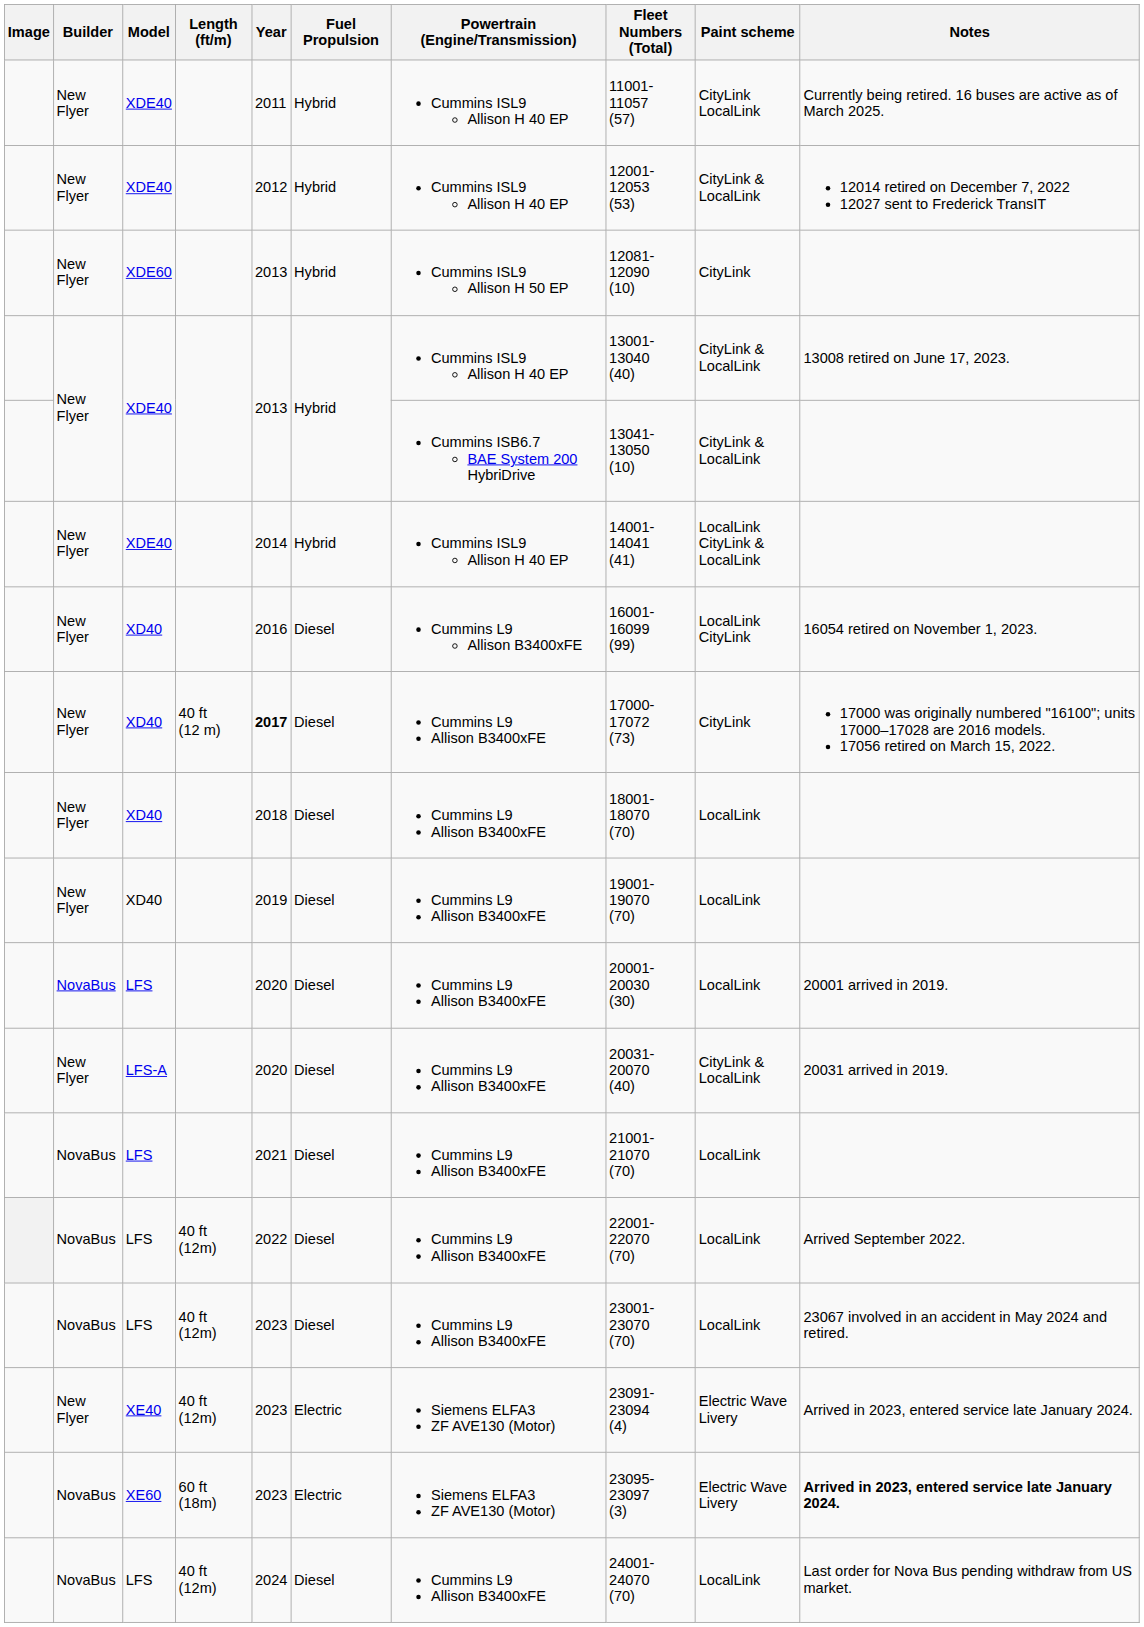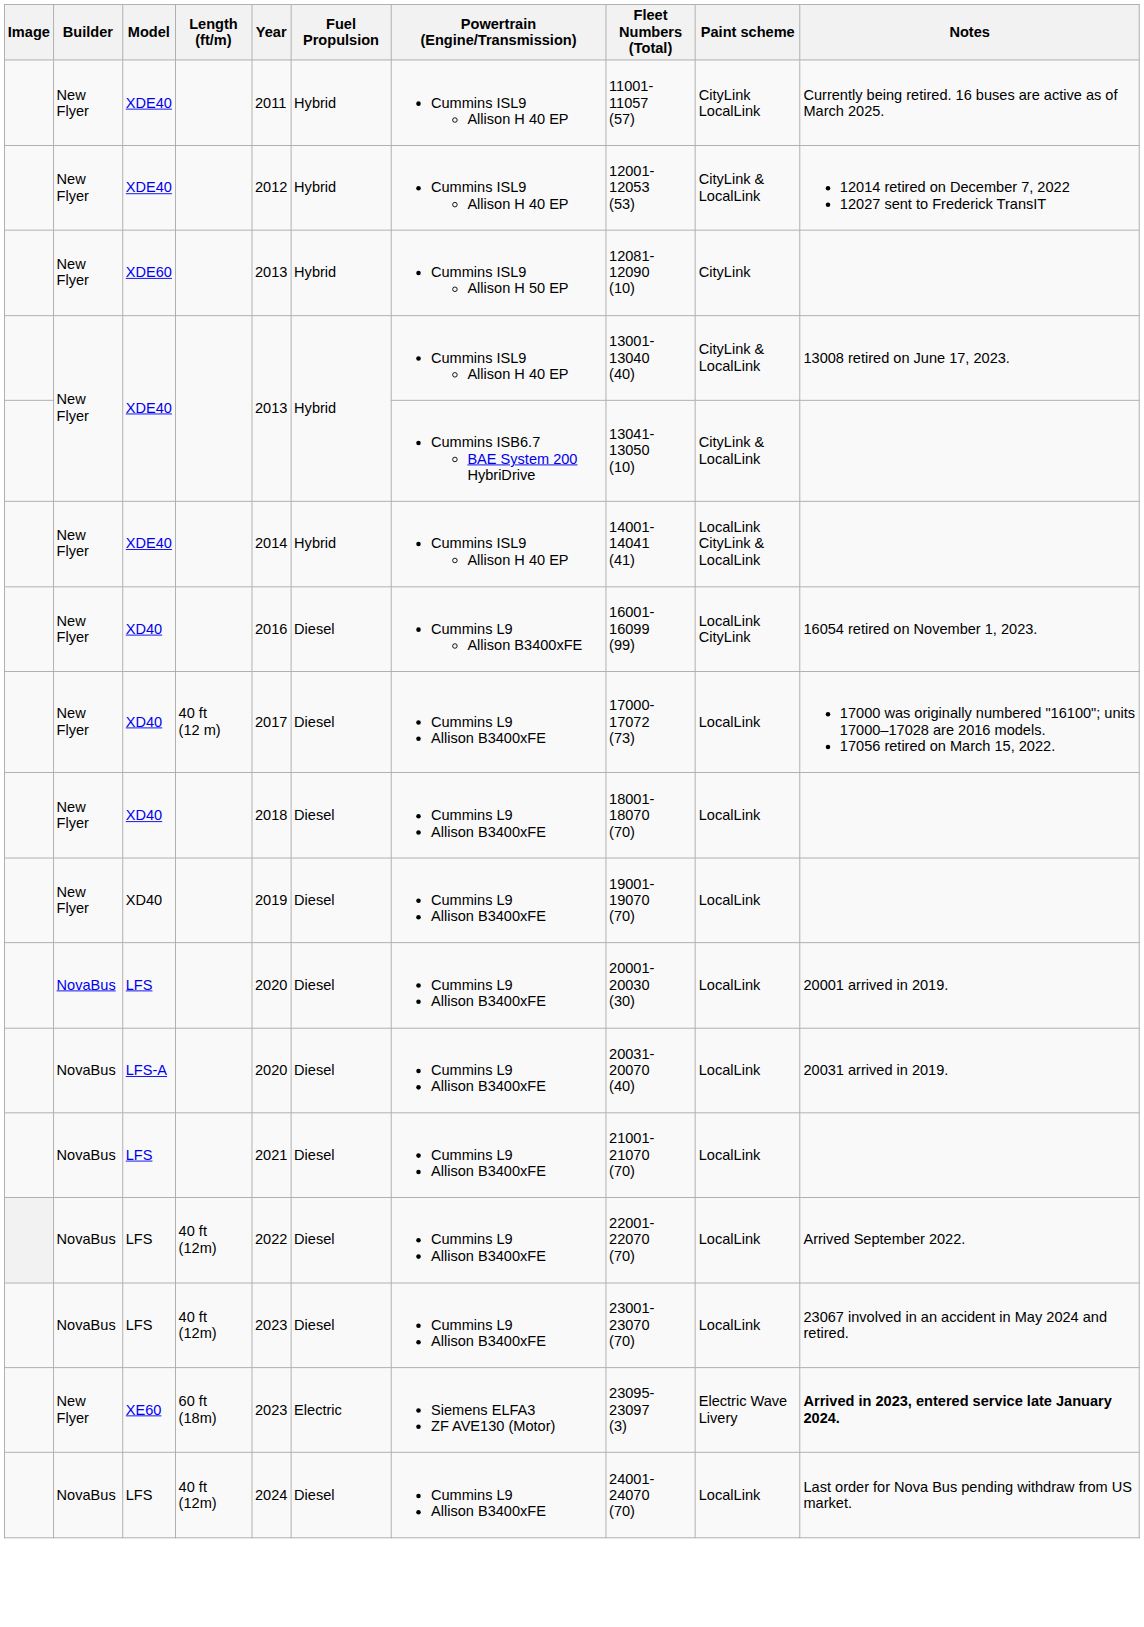XD40 / 40 ft (12 m) | Year: bold -> normal
XD40 / 40 ft (12 m) | Paint scheme: CityLink -> LocalLink
LFS-A | Builder: New Flyer -> NovaBus
LFS-A | Paint scheme: CityLink & LocalLink -> LocalLink
- row: New Flyer | XE40 | 40 ft (12m) | 2023 | Electric | Siemens ELFA3 ZF AVE130 (Motor) | 23091-23094 (4) | Electric Wave Livery | Arrived in 2023, entered service late January 2024.
XE60 | Builder: NovaBus -> New Flyer
